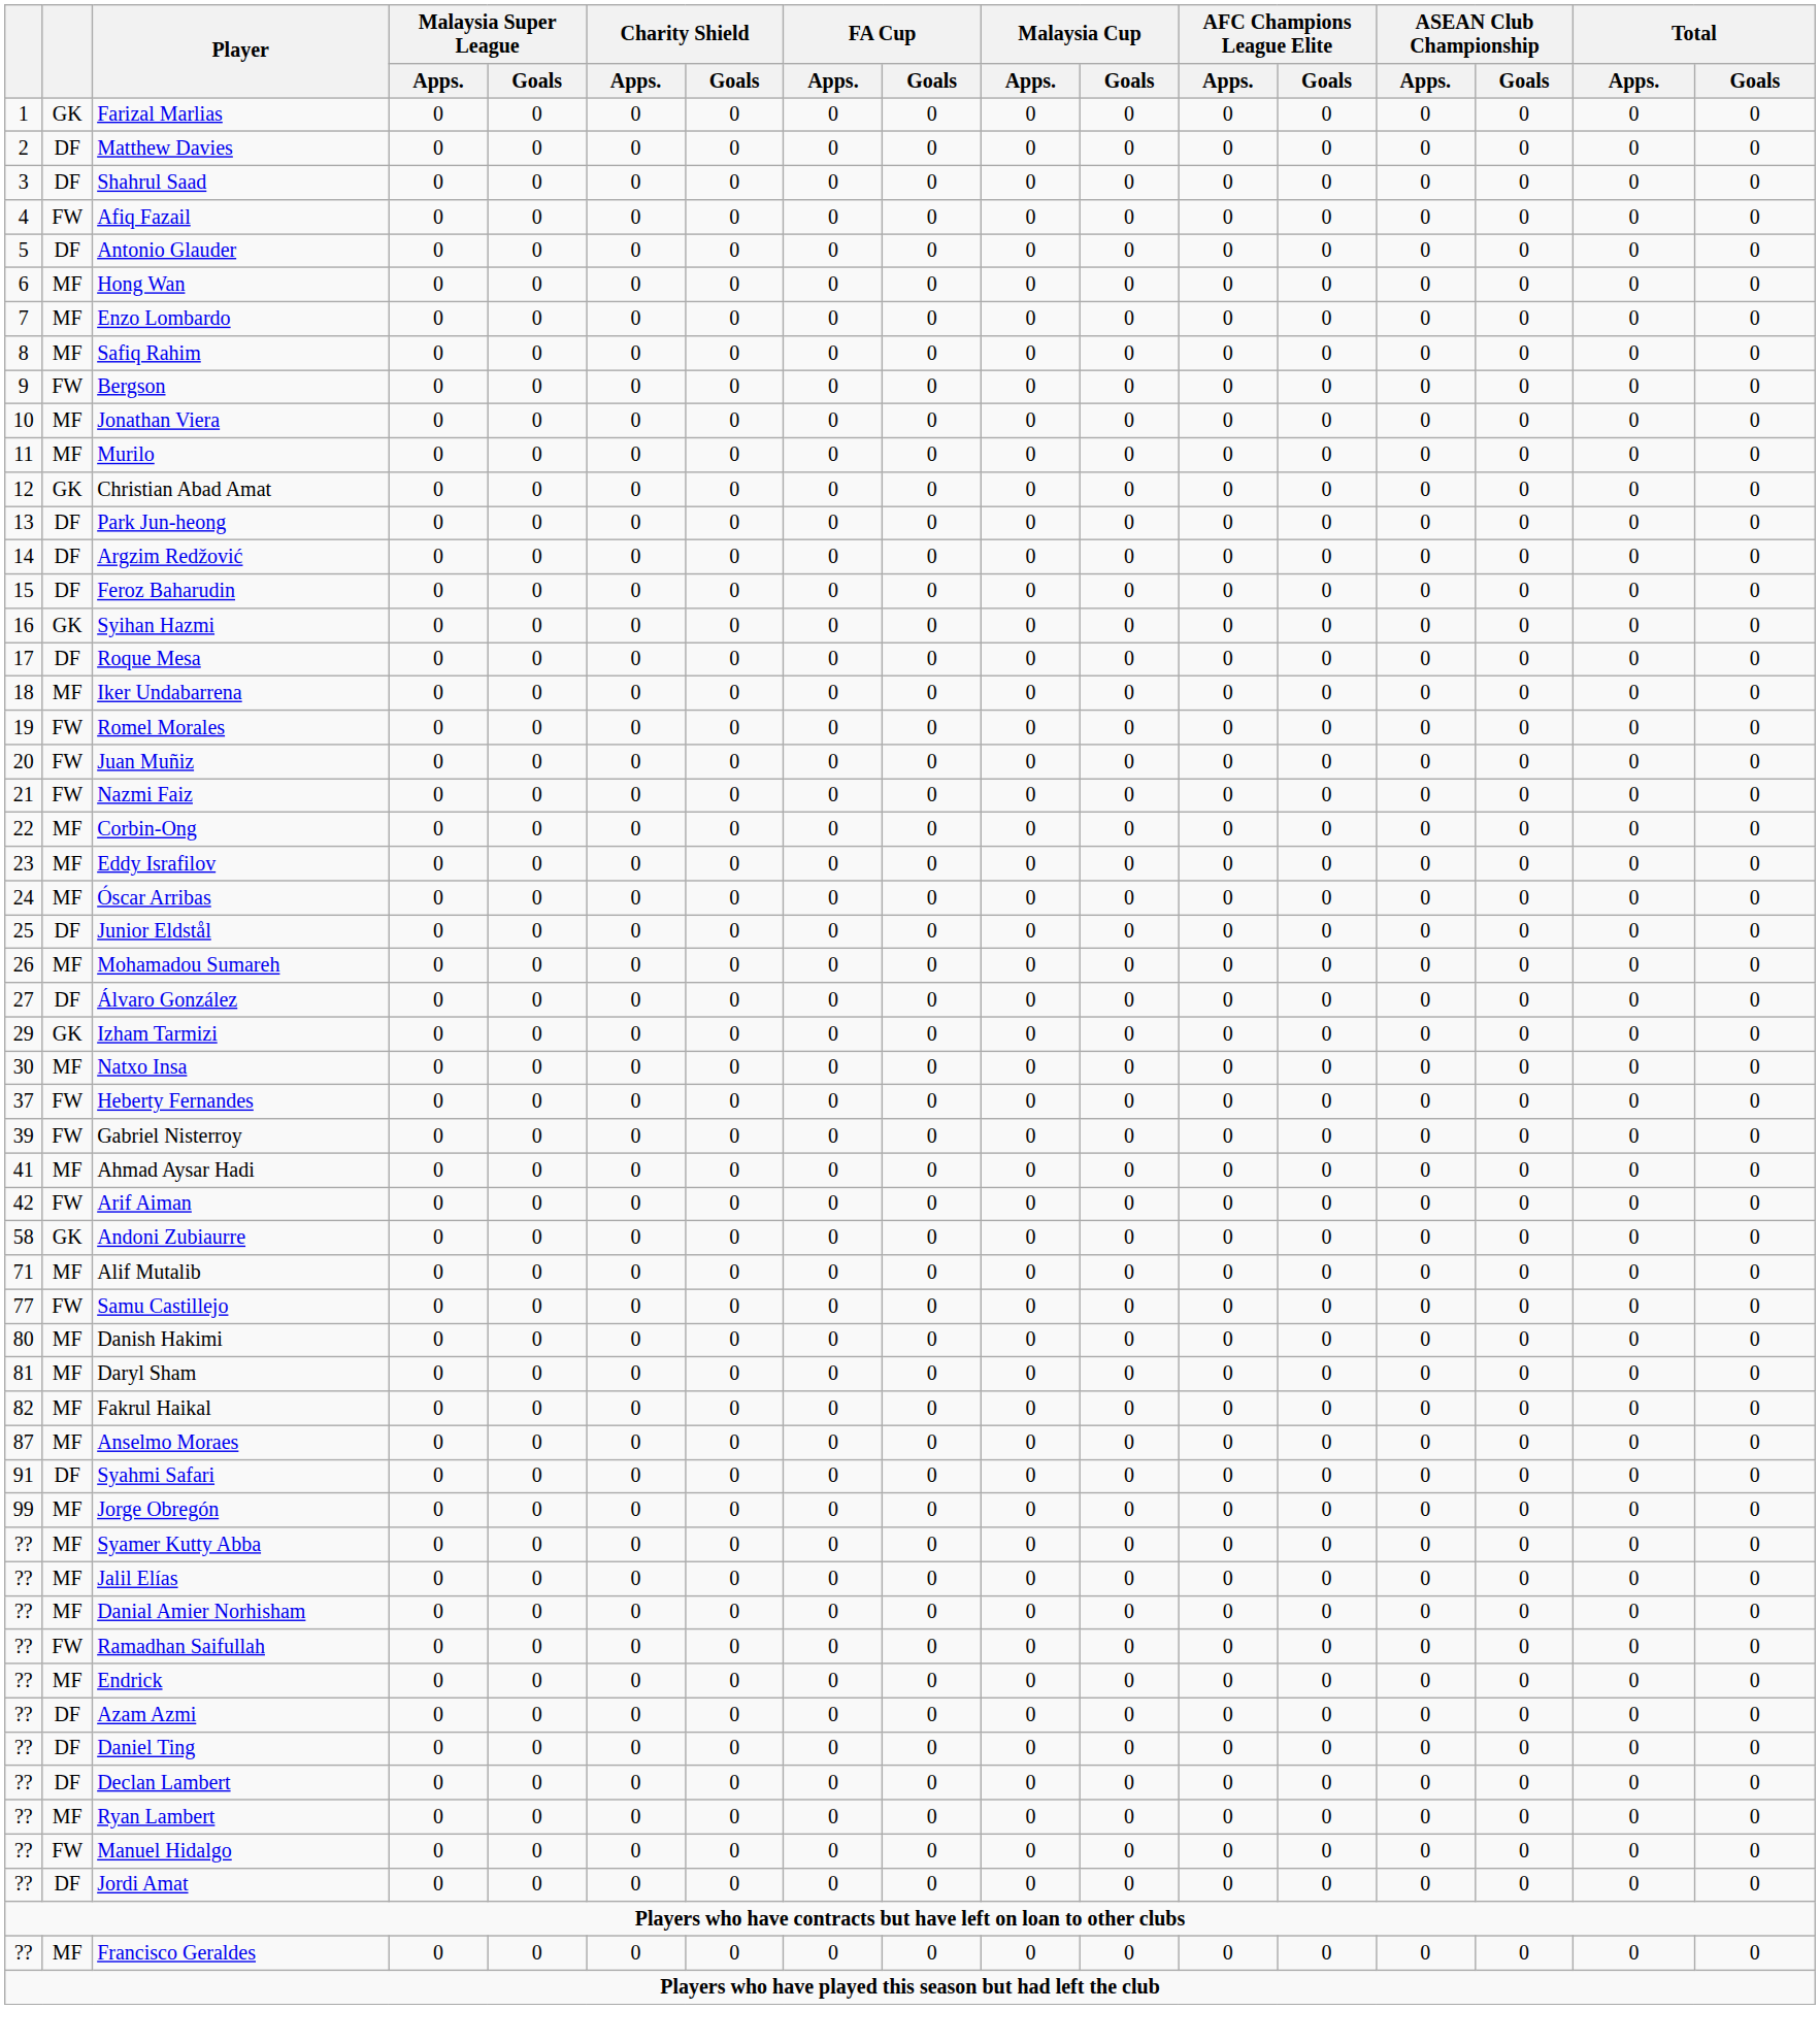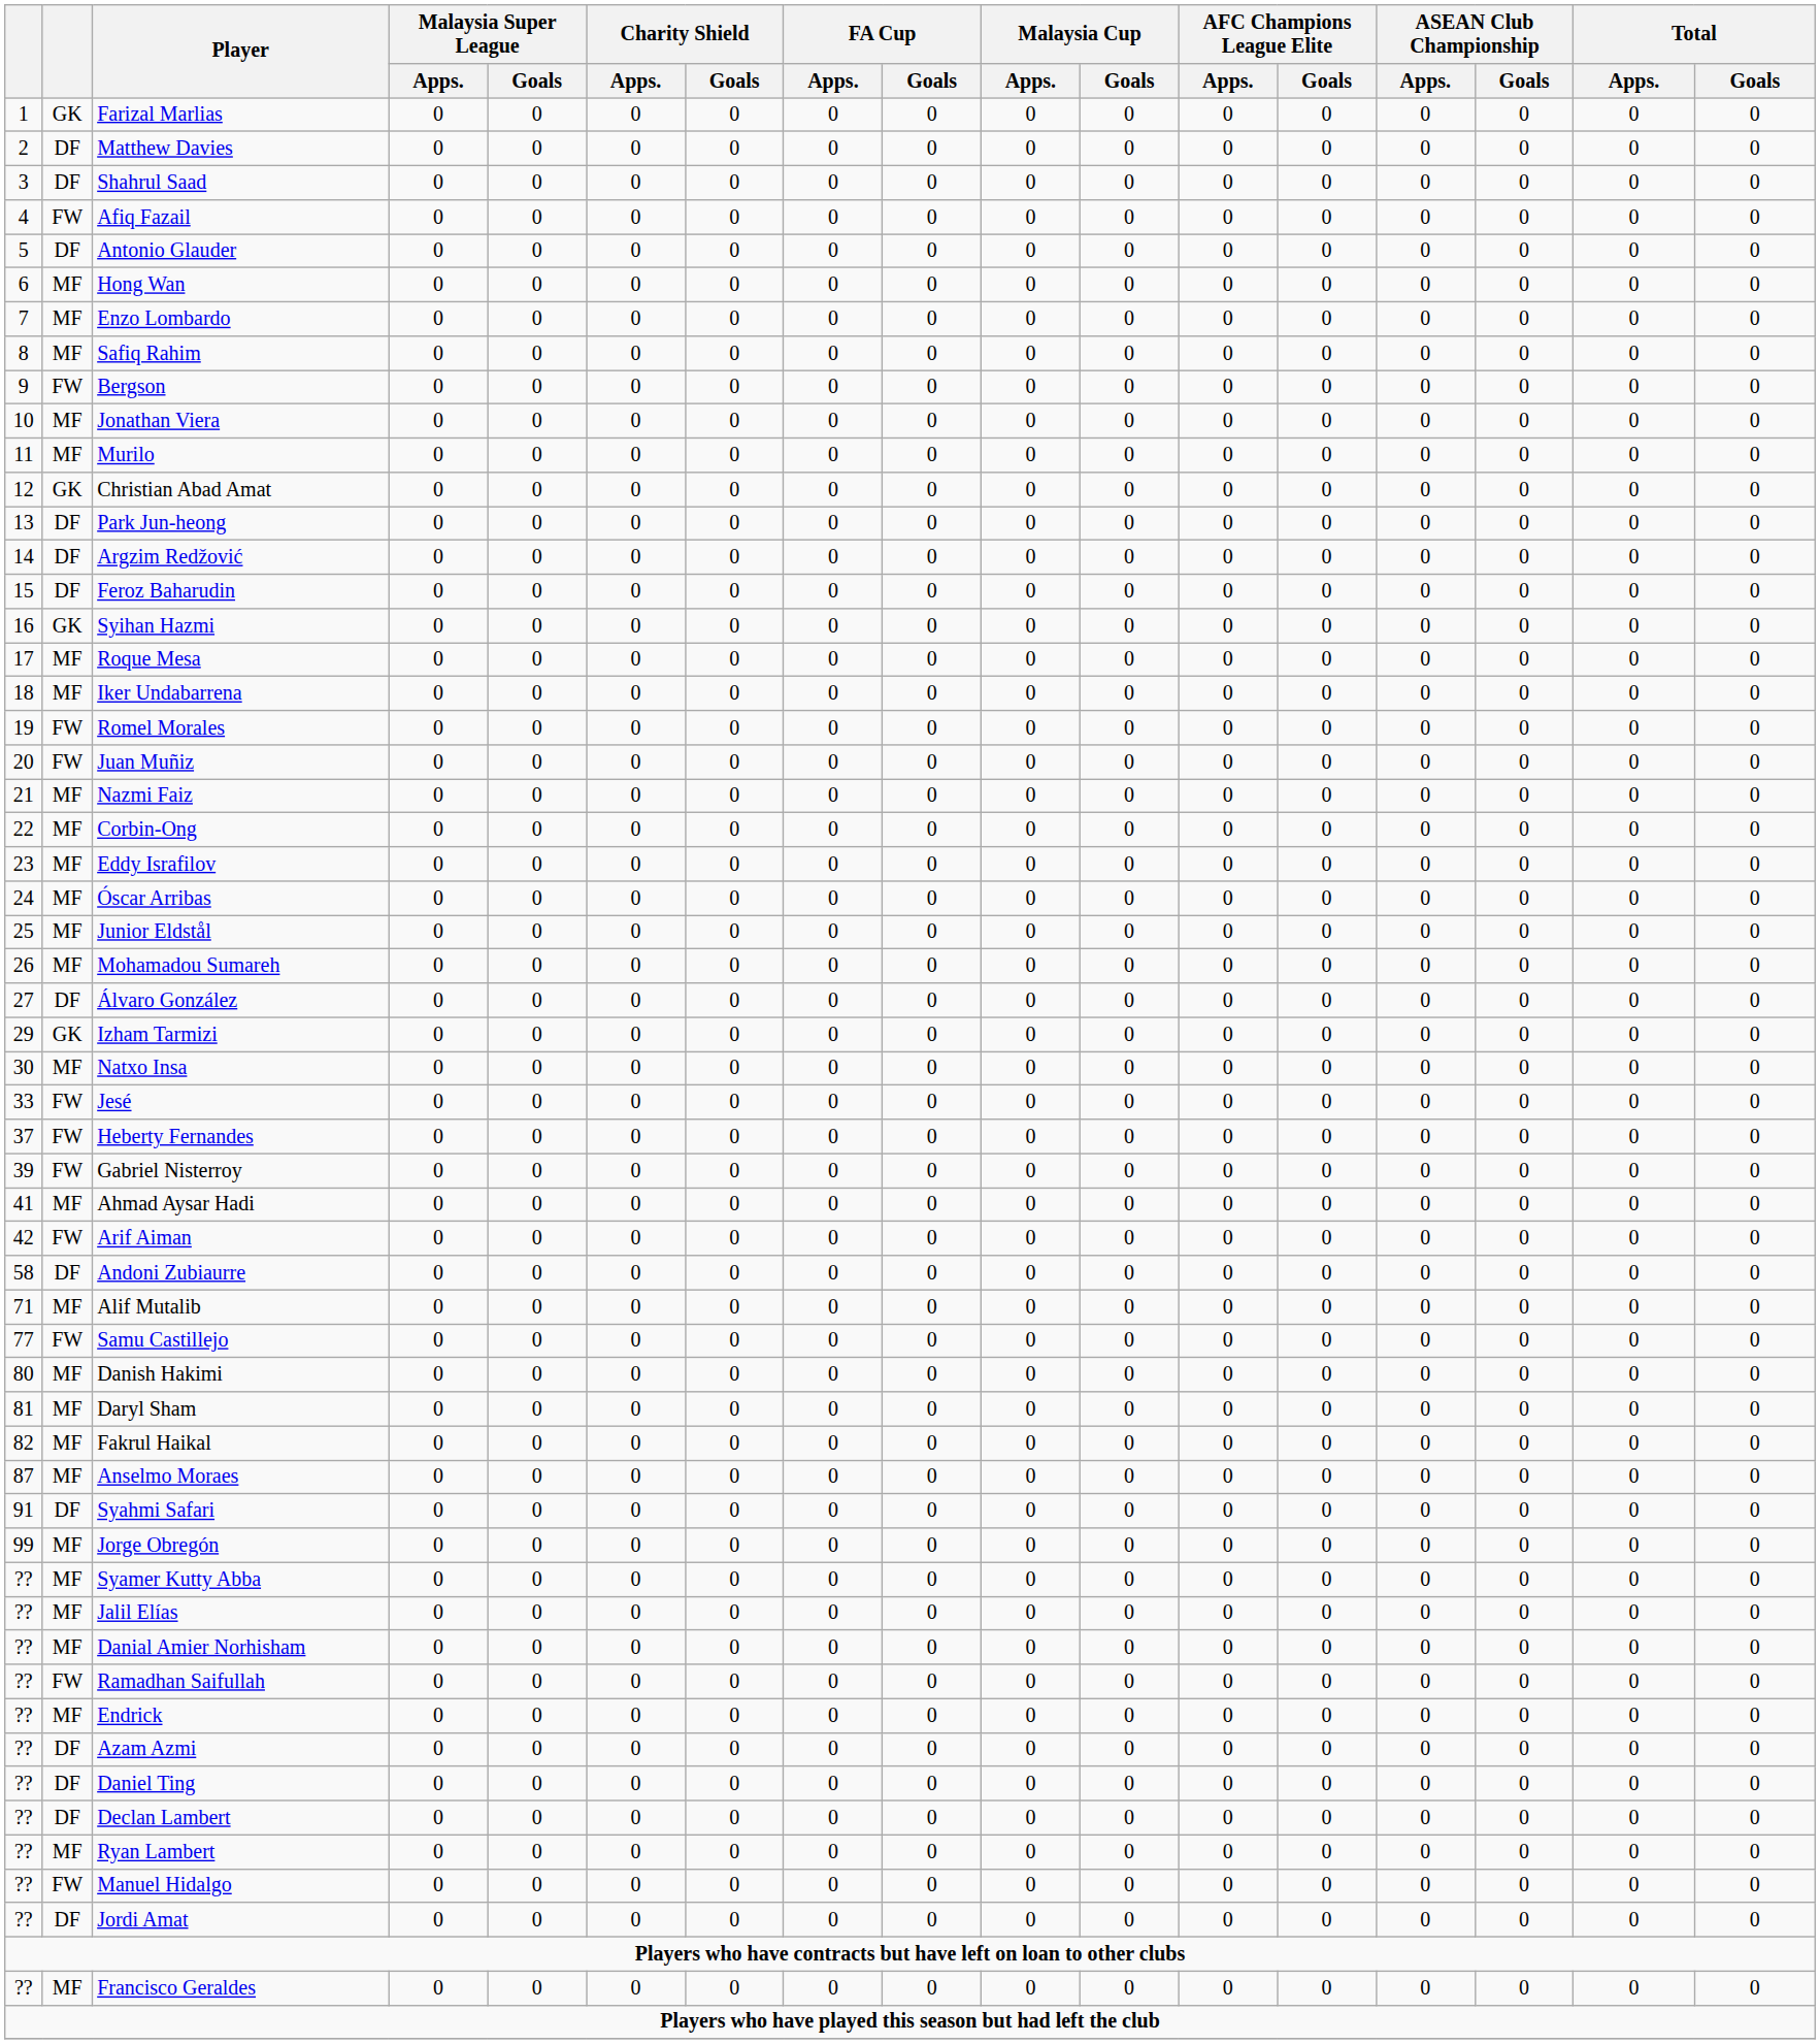Roque Mesa | column 2: DF -> MF
Nazmi Faiz | column 2: FW -> MF
Junior Eldstål | column 2: DF -> MF
+ row: 33 | FW | Jesé | 0 | 0 | 0 | 0 | 0 | 0 | 0 | 0 | 0 | 0 | 0 | 0 | 0 | 0
Andoni Zubiaurre | column 2: GK -> DF
